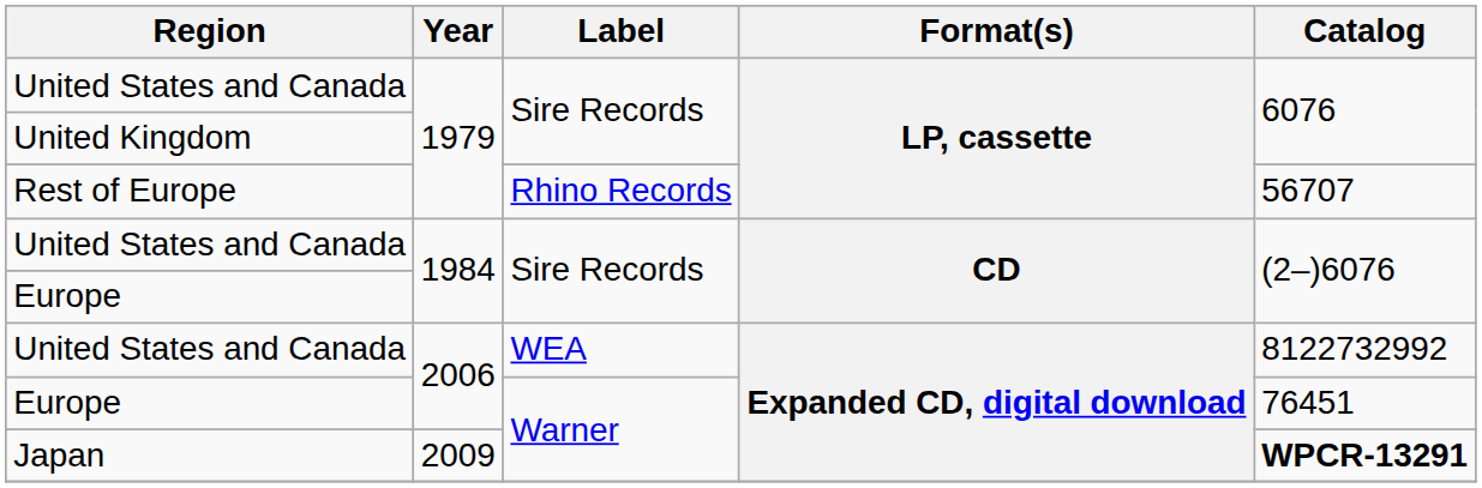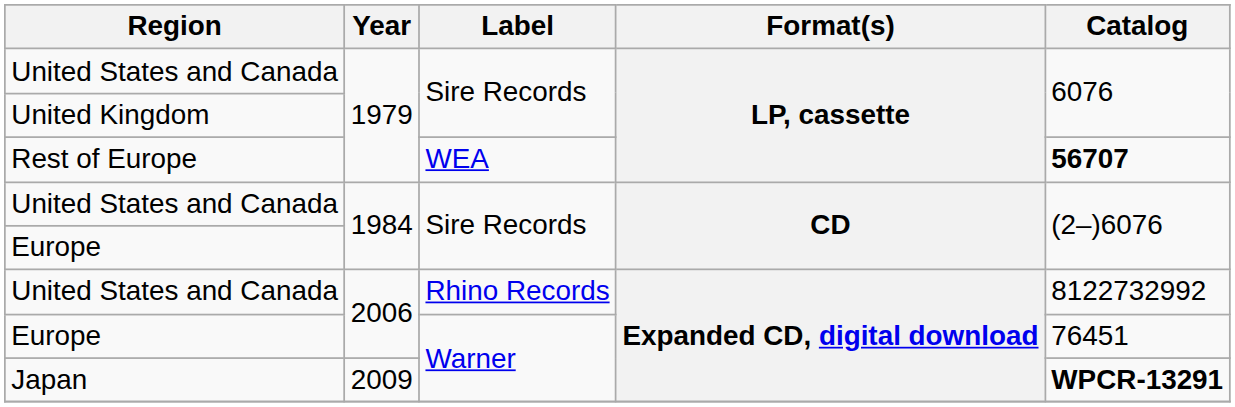Rest of Europe | Label: Rhino Records -> WEA
Rest of Europe | Catalog: normal -> bold
United States and Canada / 2006 | Label: WEA -> Rhino Records
